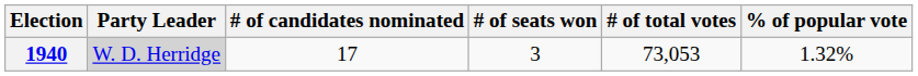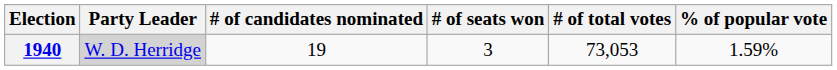1940 | # of candidates nominated: 17 -> 19
1940 | % of popular vote: 1.32% -> 1.59%
